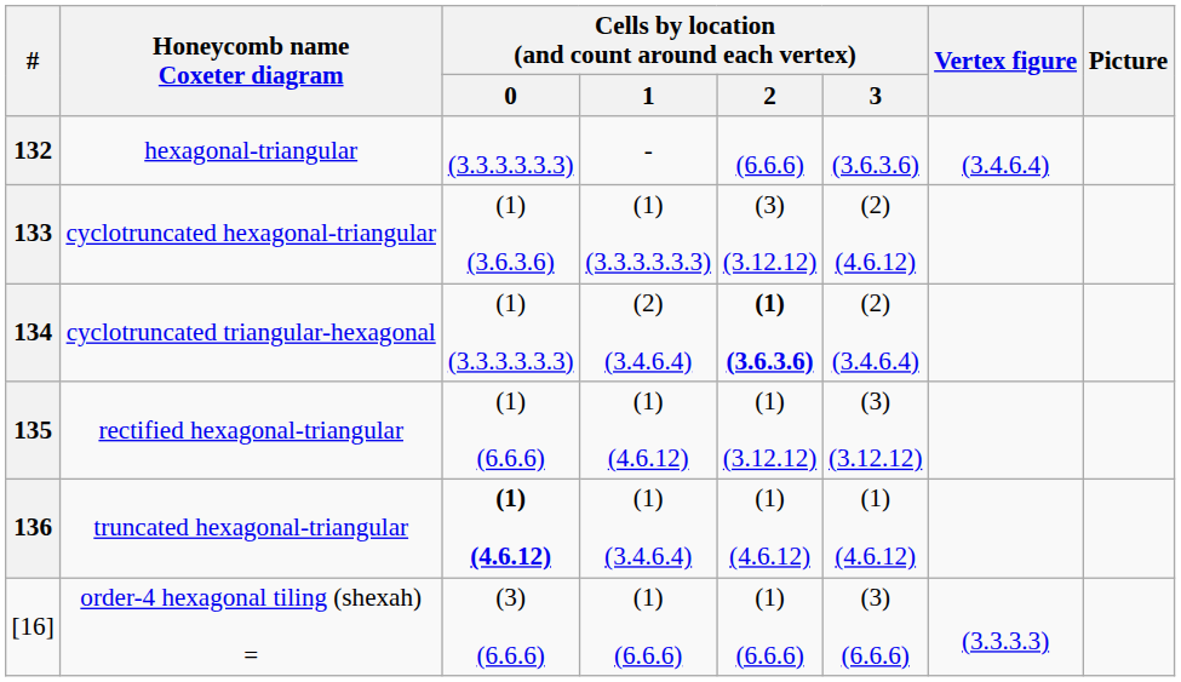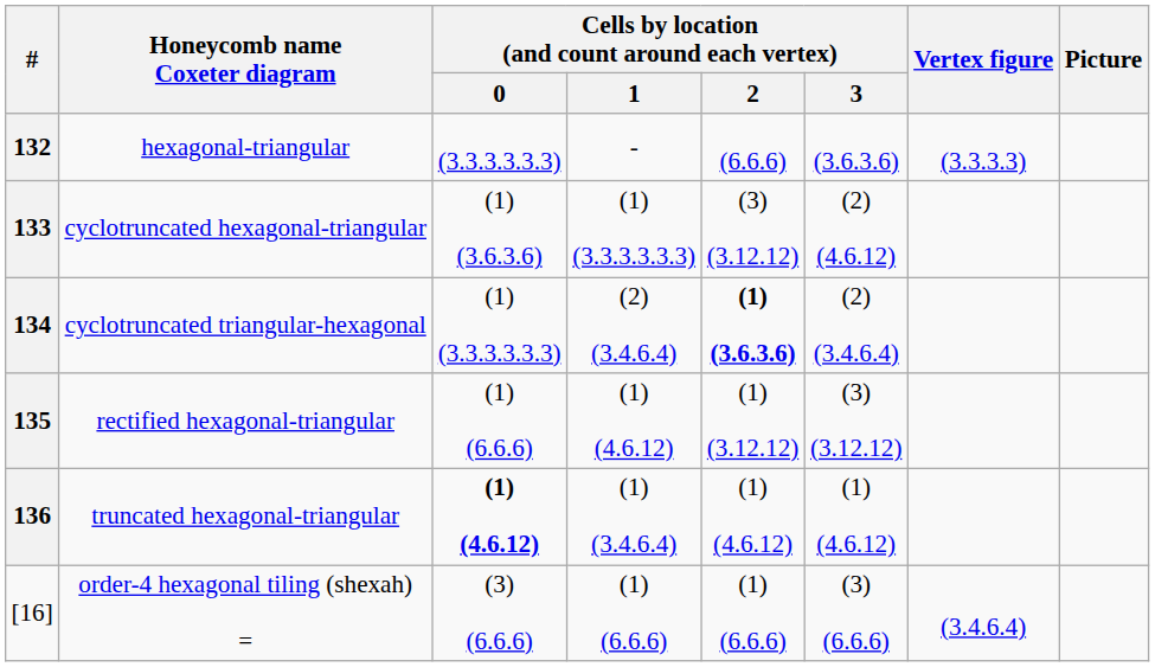hexagonal-triangular | Vertex figure: (3.4.6.4) -> (3.3.3.3)
order-4 hexagonal tiling (shexah) = | Vertex figure: (3.3.3.3) -> (3.4.6.4)
